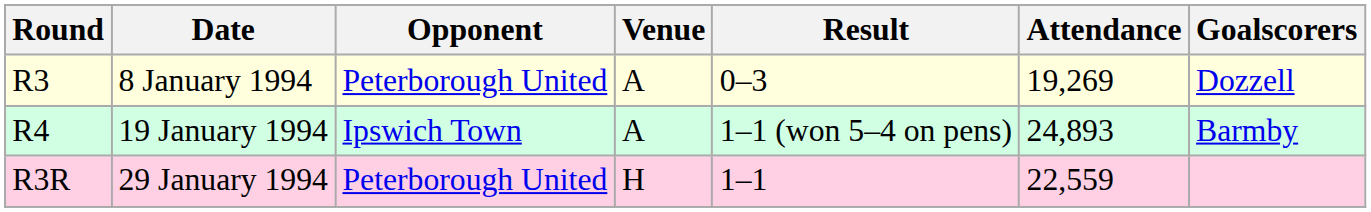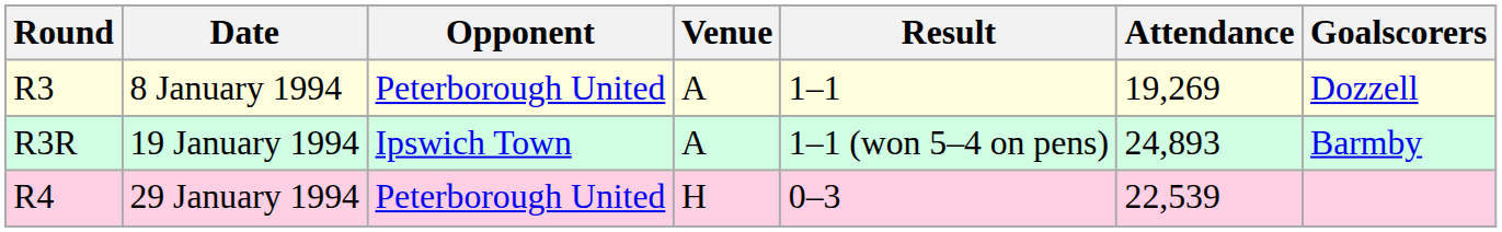8 January 1994 | Result: 0–3 -> 1–1
19 January 1994 | Round: R4 -> R3R
29 January 1994 | Round: R3R -> R4
29 January 1994 | Result: 1–1 -> 0–3
29 January 1994 | Attendance: 22,559 -> 22,539
